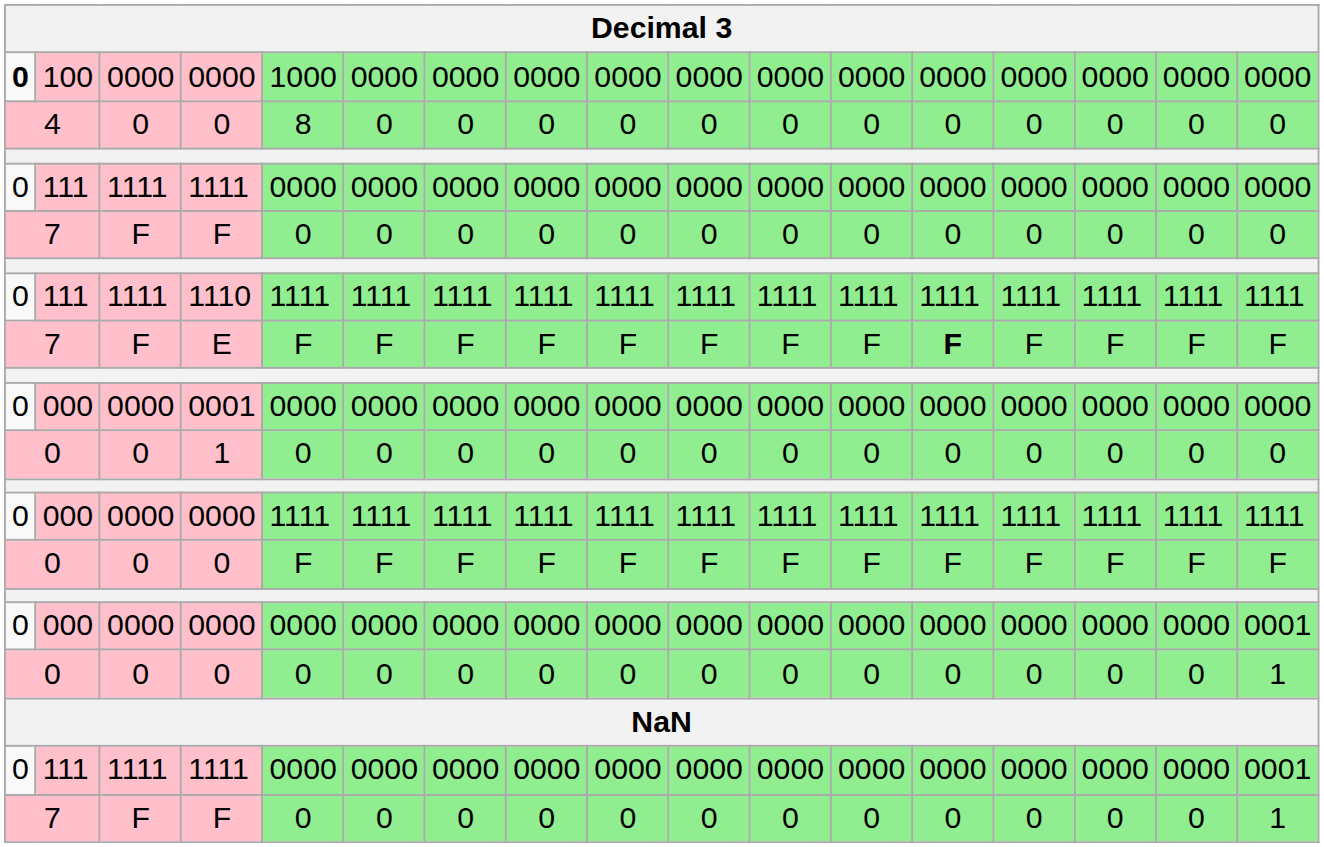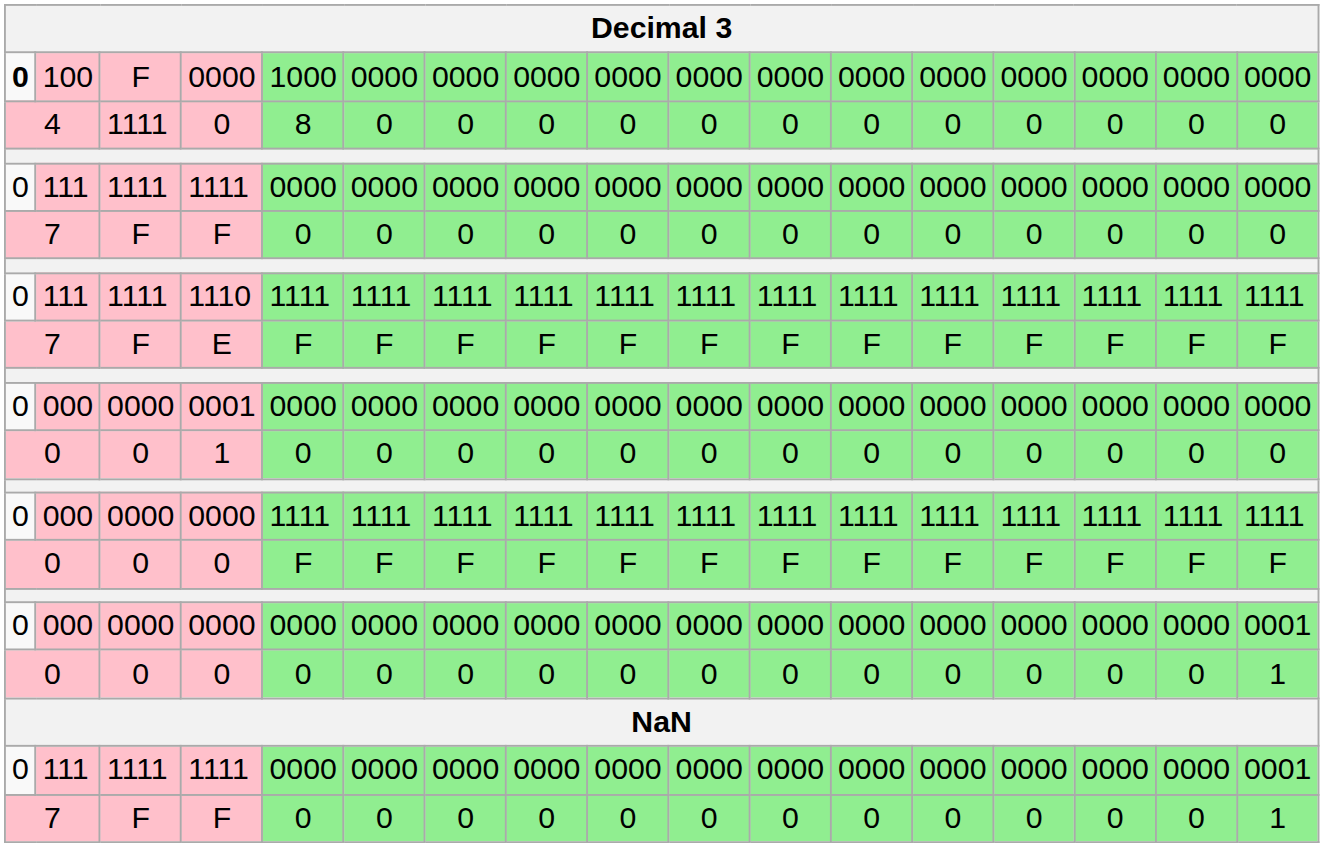100 / 0000 | column 3: 0000 -> F
4 / 0 | column 3: 0 -> 1111
E | column 13: bold -> normal
